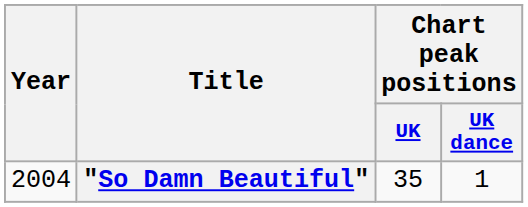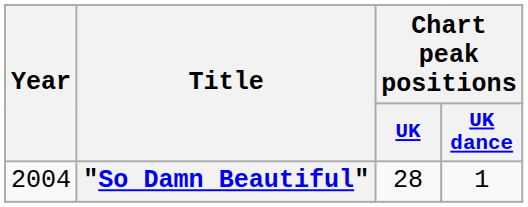"So Damn Beautiful" | Chart peak positions / UK: 35 -> 28
